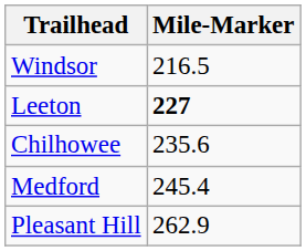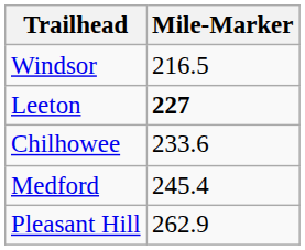Chilhowee | Mile-Marker: 235.6 -> 233.6
